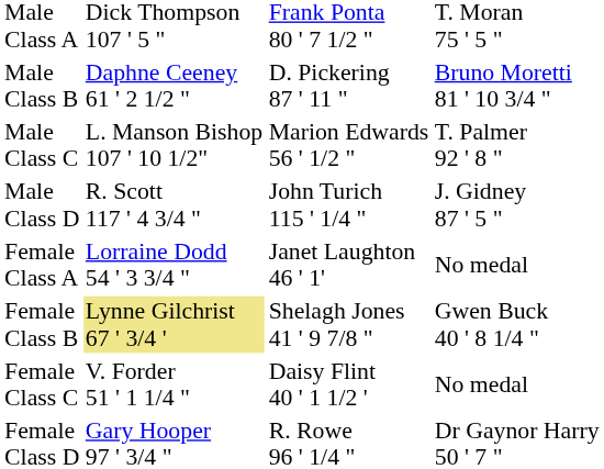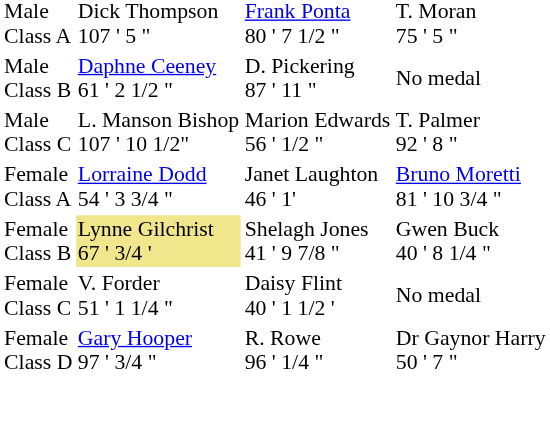Male Class B | column 4: Bruno Moretti 81 ' 10 3/4 " -> No medal
- row: Male Class D | R. Scott 117 ' 4 3/4 " | John Turich 115 ' 1/4 " | J. Gidney 87 ' 5 "
Female Class A | column 4: No medal -> Bruno Moretti 81 ' 10 3/4 "
